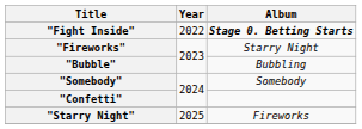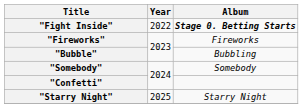"Fireworks" | Album: Starry Night -> Fireworks
"Starry Night" | Album: Fireworks -> Starry Night
